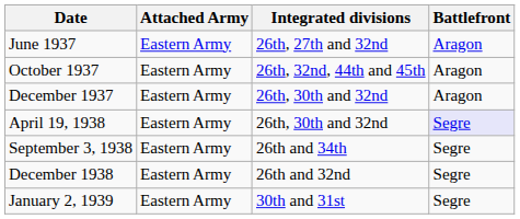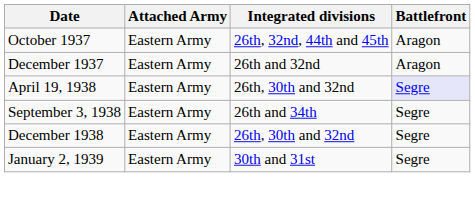- row: June 1937 | Eastern Army | 26th, 27th and 32nd | Aragon
December 1937 | Integrated divisions: 26th, 30th and 32nd -> 26th and 32nd
December 1938 | Integrated divisions: 26th and 32nd -> 26th, 30th and 32nd
